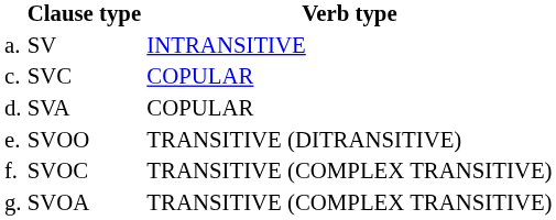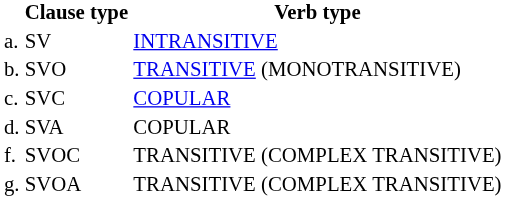+ row: b. | SVO | TRANSITIVE (MONOTRANSITIVE)
- row: e. | SVOO | TRANSITIVE (DITRANSITIVE)
